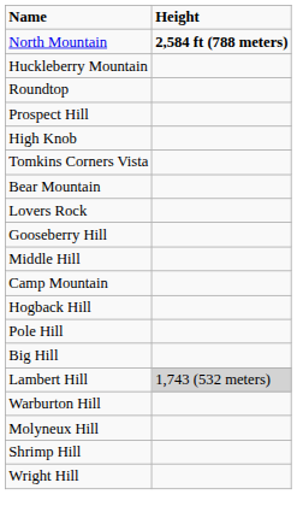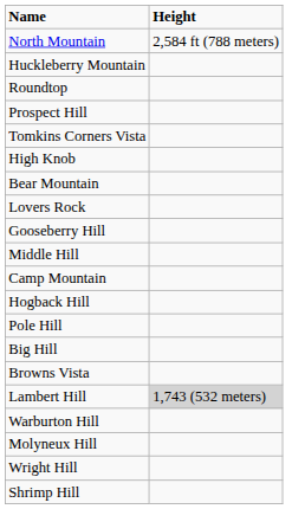North Mountain | Height: bold -> normal
rows swapped: Tomkins Corners Vista <-> High Knob
+ row: Browns Vista
rows swapped: Wright Hill <-> Shrimp Hill
